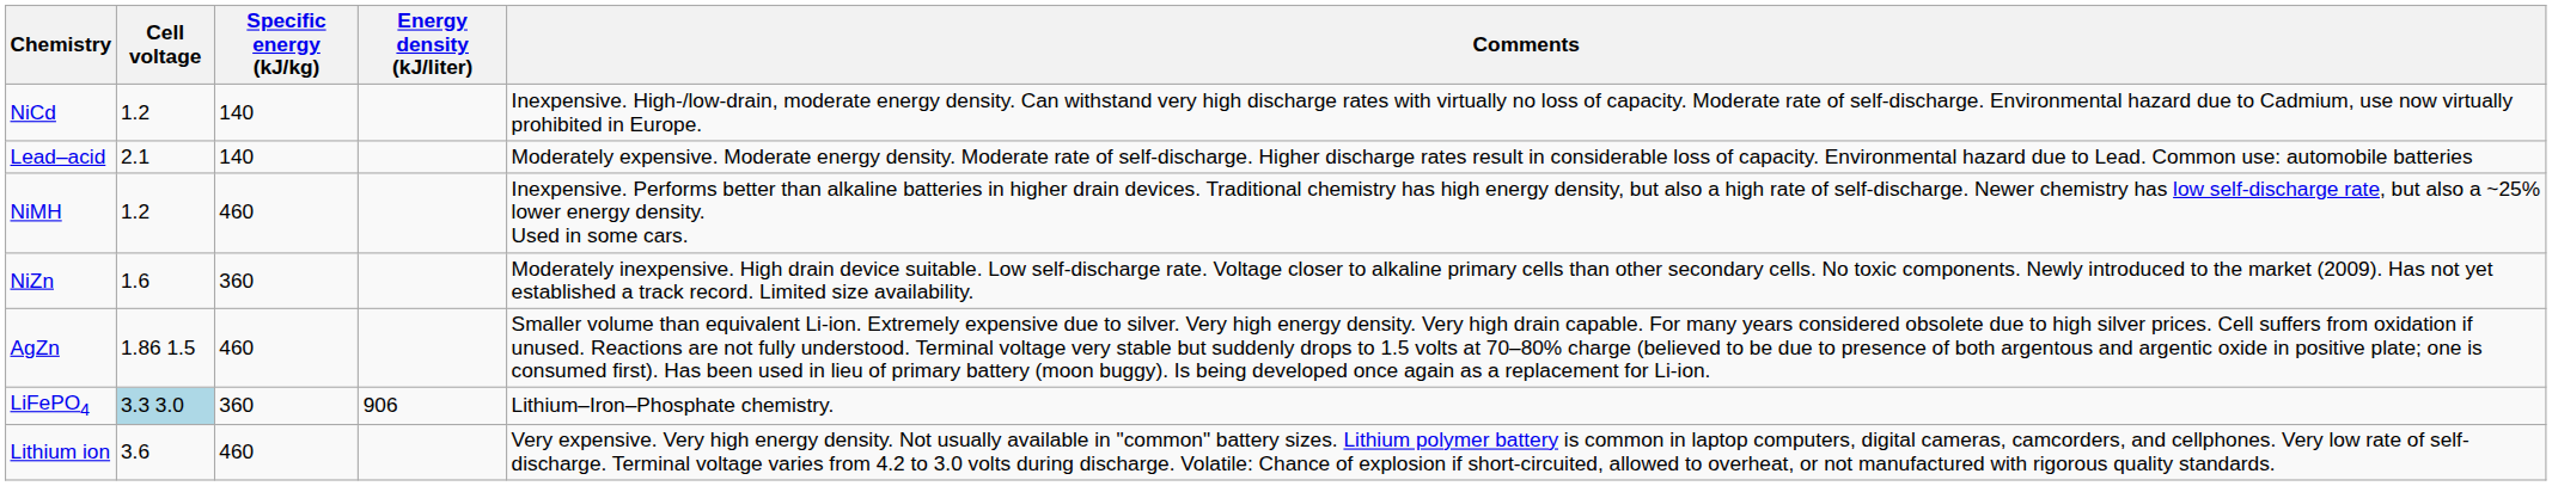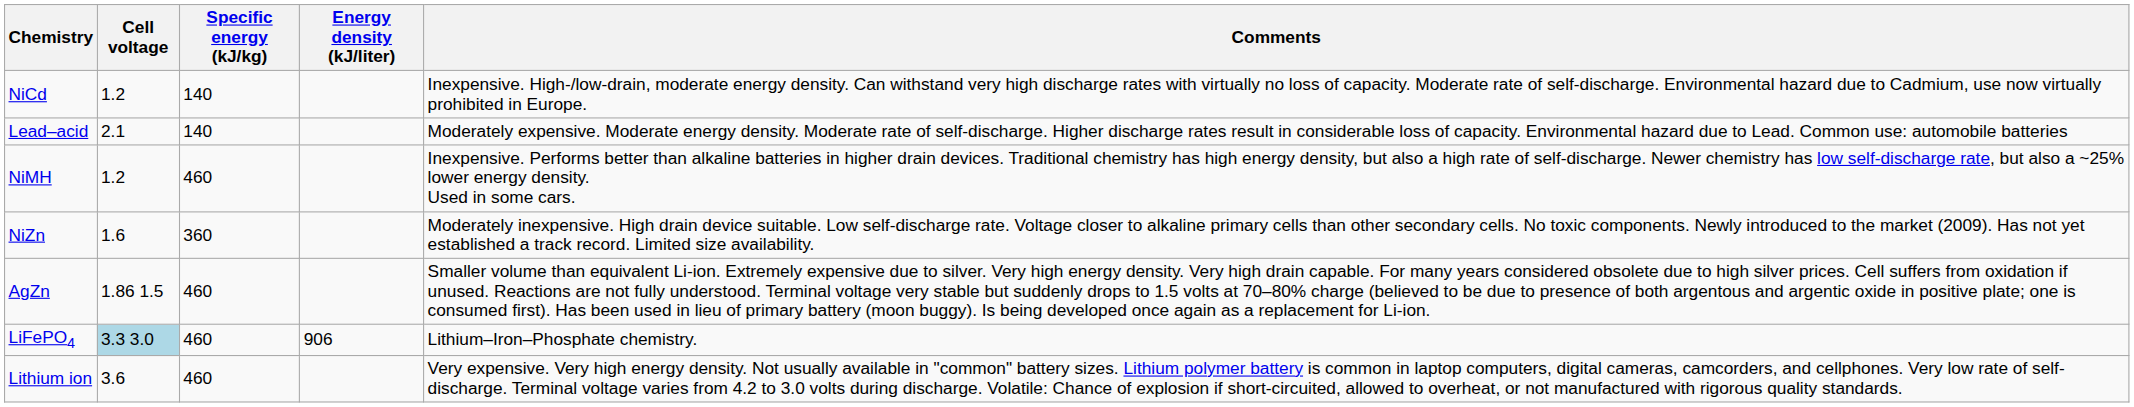LiFePO4 | Specific energy (kJ/kg): 360 -> 460
